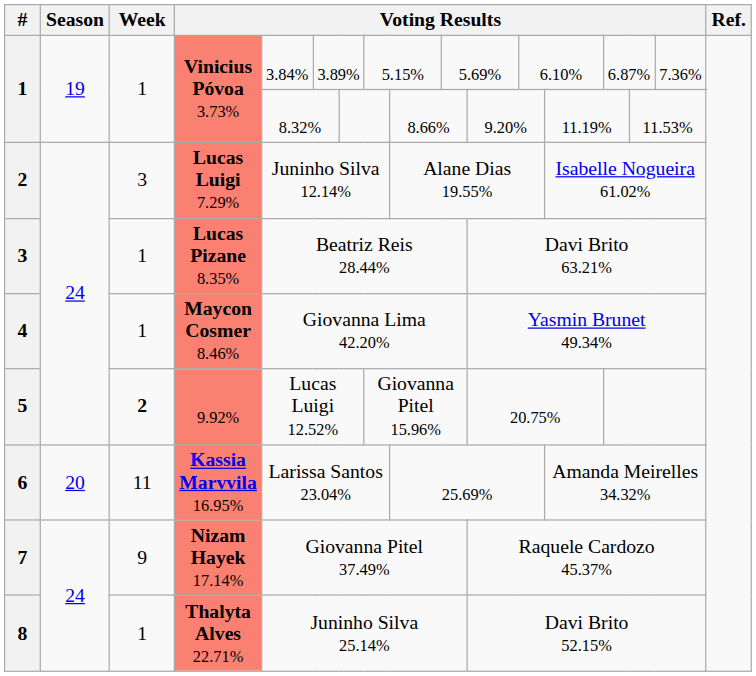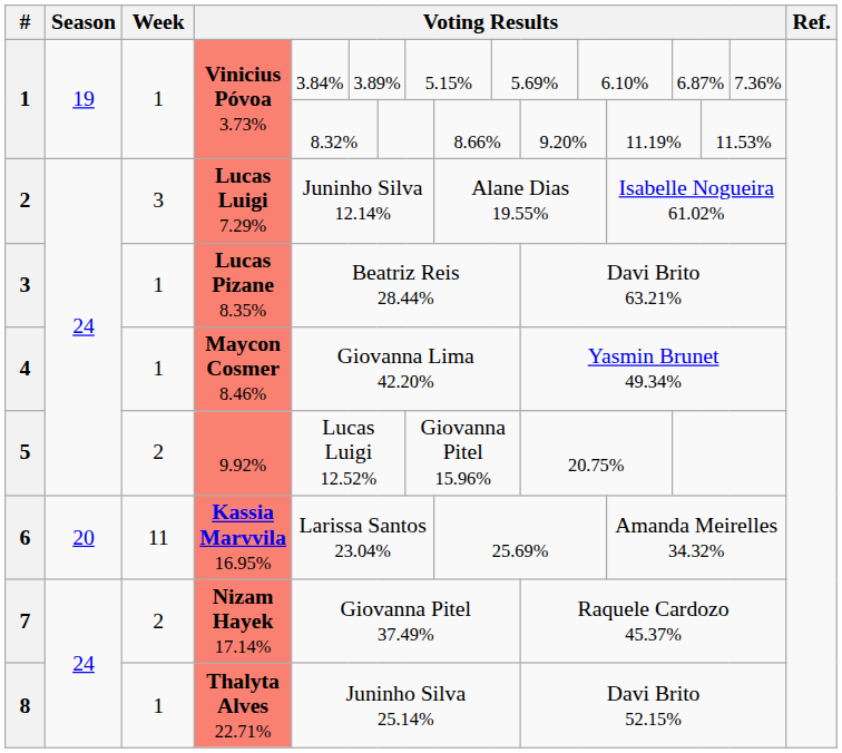5 | Week: bold -> normal
7 | Week: 9 -> 2
